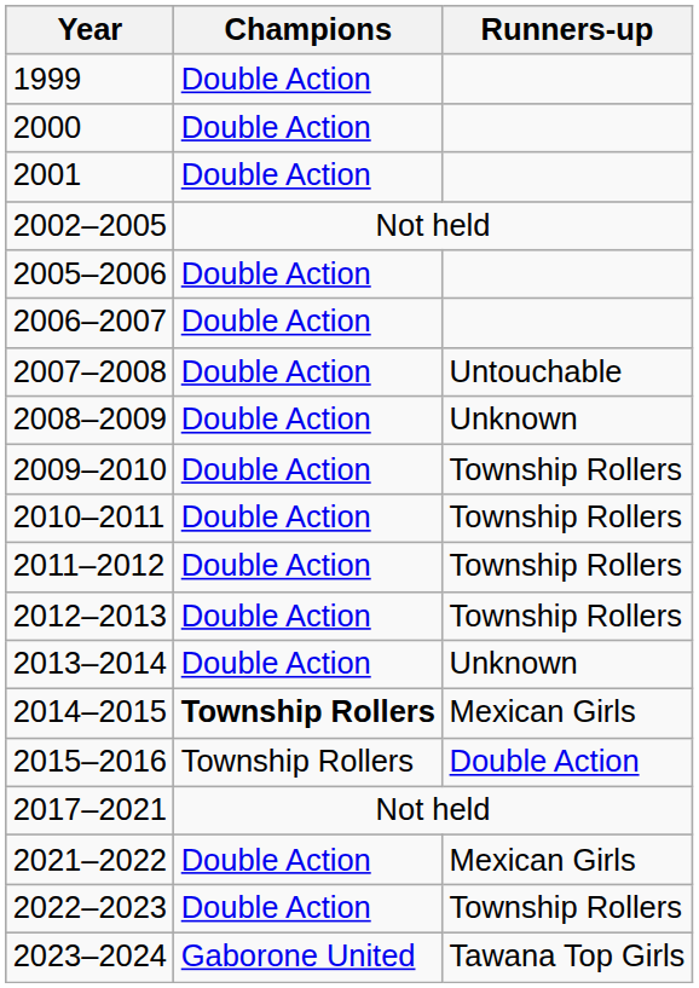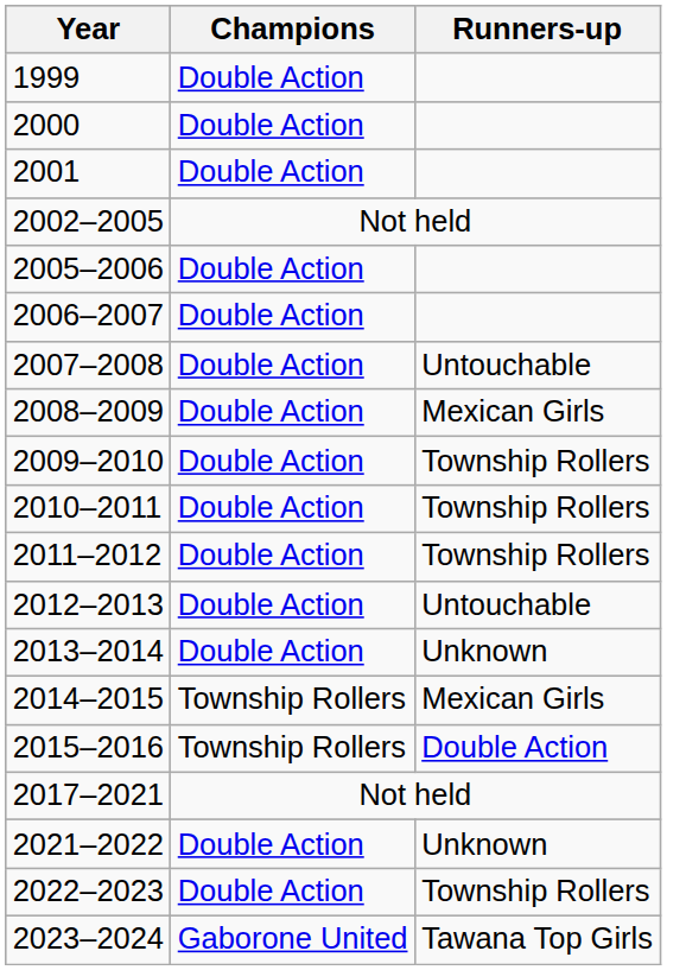2008–2009 | Runners-up: Unknown -> Mexican Girls
2012–2013 | Runners-up: Township Rollers -> Untouchable
2014–2015 | Champions: bold -> normal
2021–2022 | Runners-up: Mexican Girls -> Unknown
